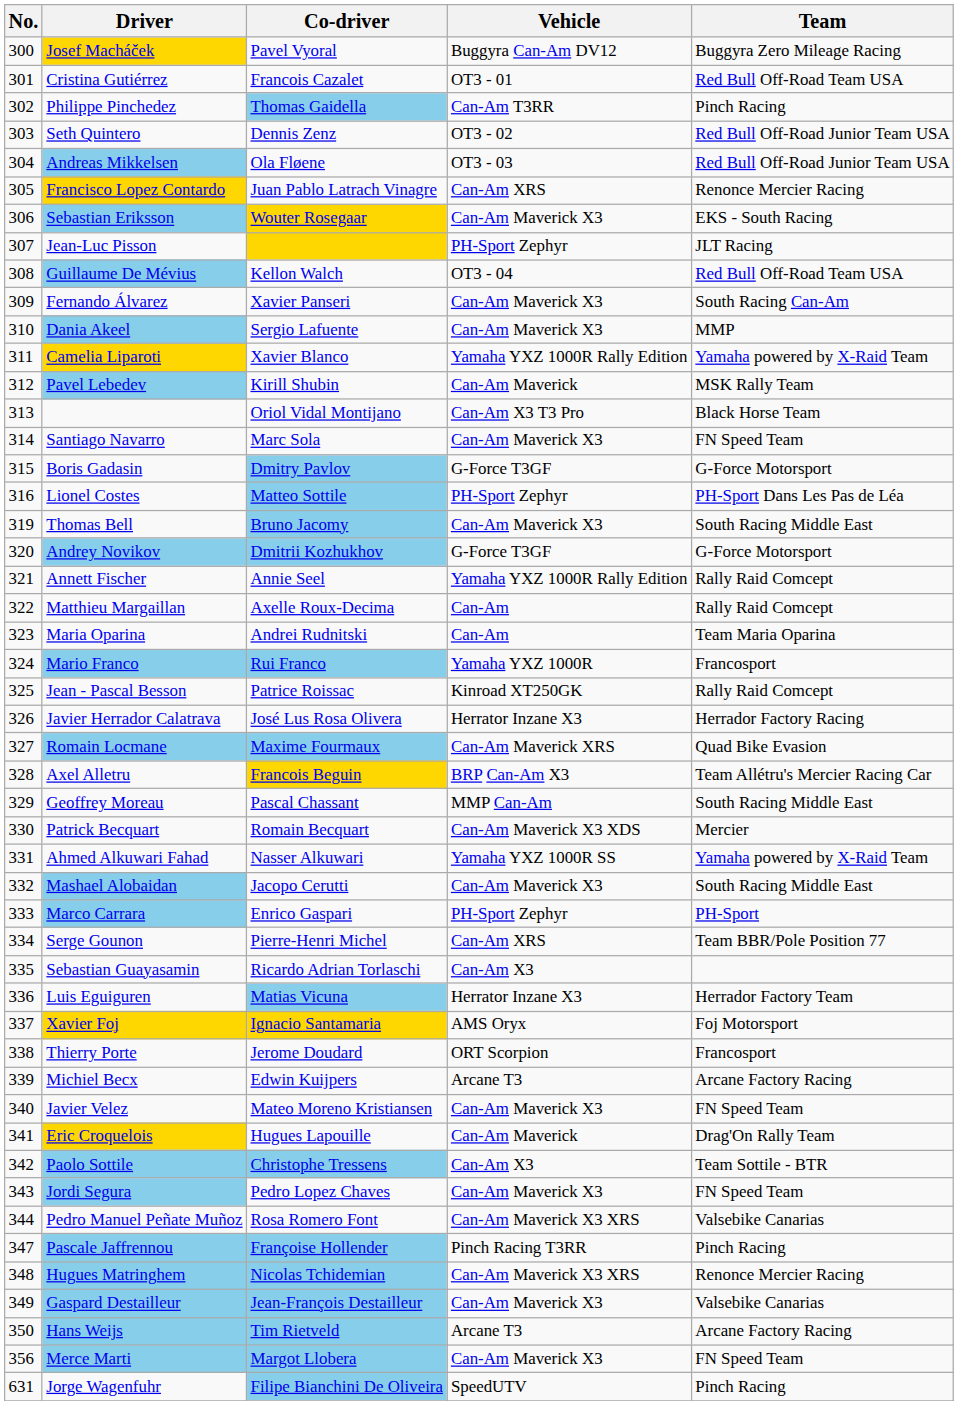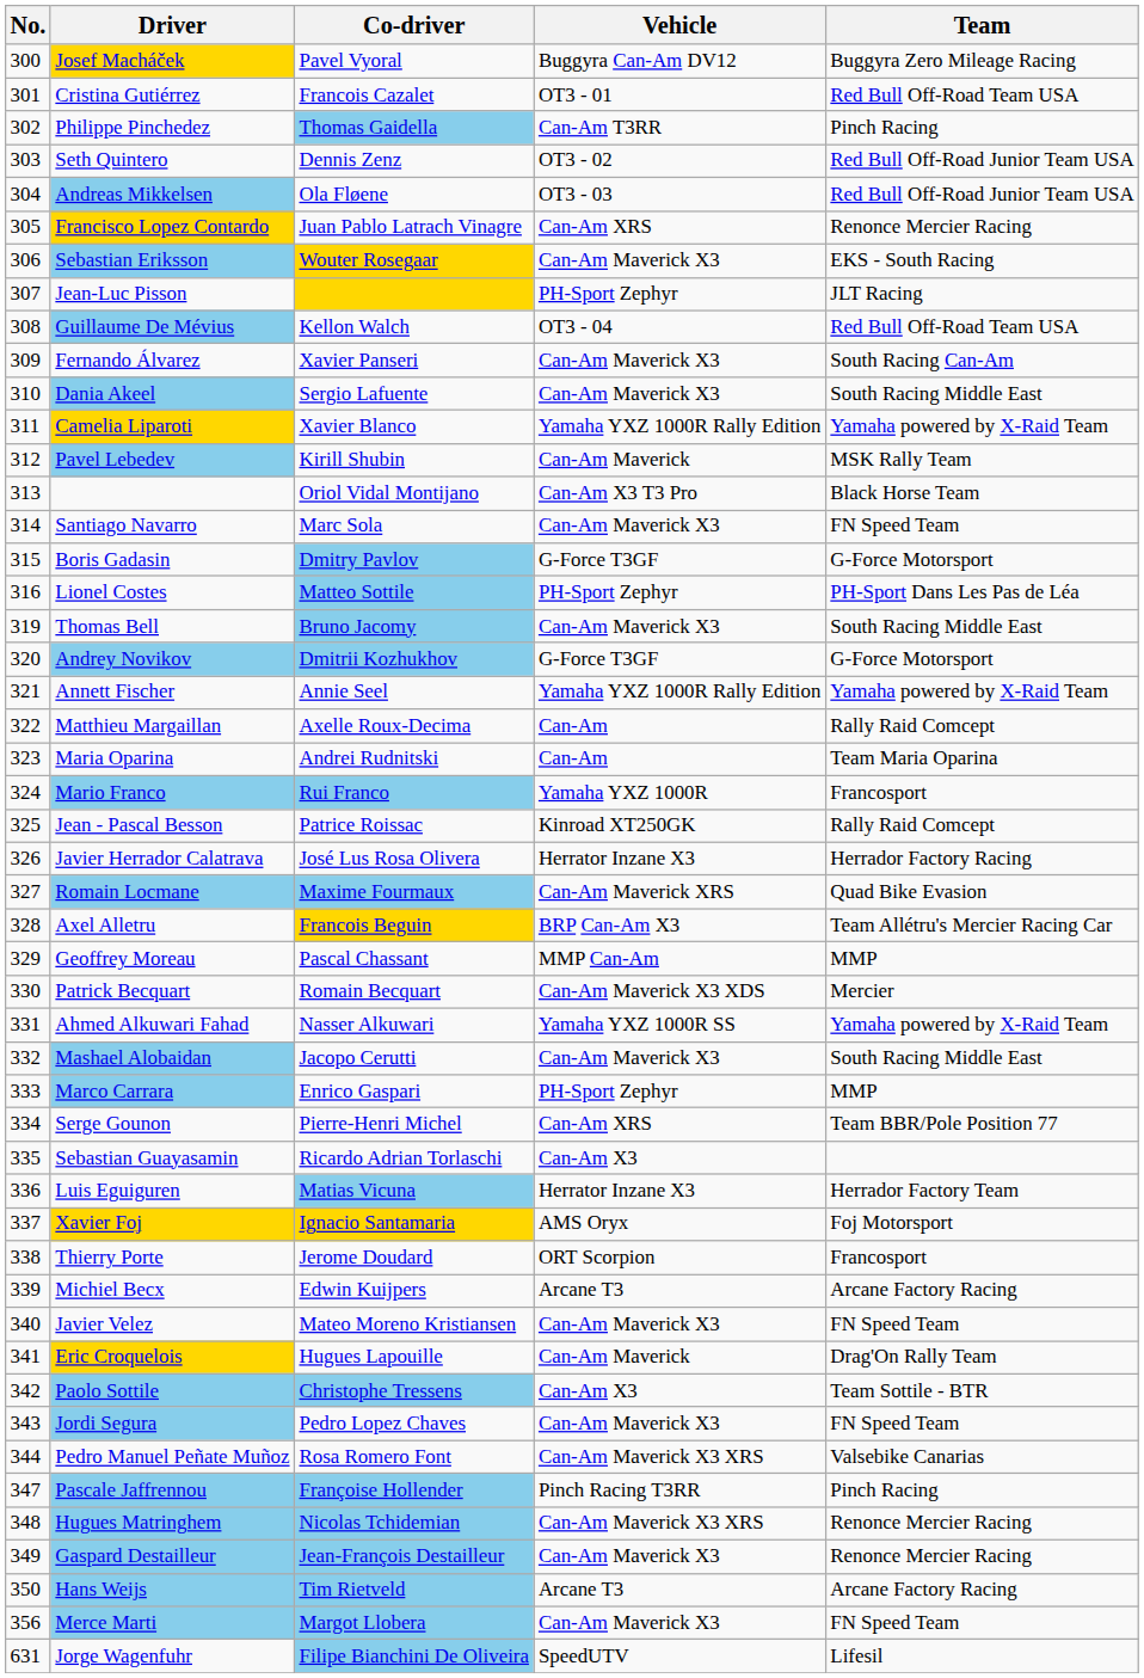Dania Akeel | Team: MMP -> South Racing Middle East
Annett Fischer | Team: Rally Raid Comcept -> Yamaha powered by X-Raid Team
Geoffrey Moreau | Team: South Racing Middle East -> MMP
Marco Carrara | Team: PH-Sport -> MMP
Gaspard Destailleur | Team: Valsebike Canarias -> Renonce Mercier Racing
Jorge Wagenfuhr | Team: Pinch Racing -> Lifesil
